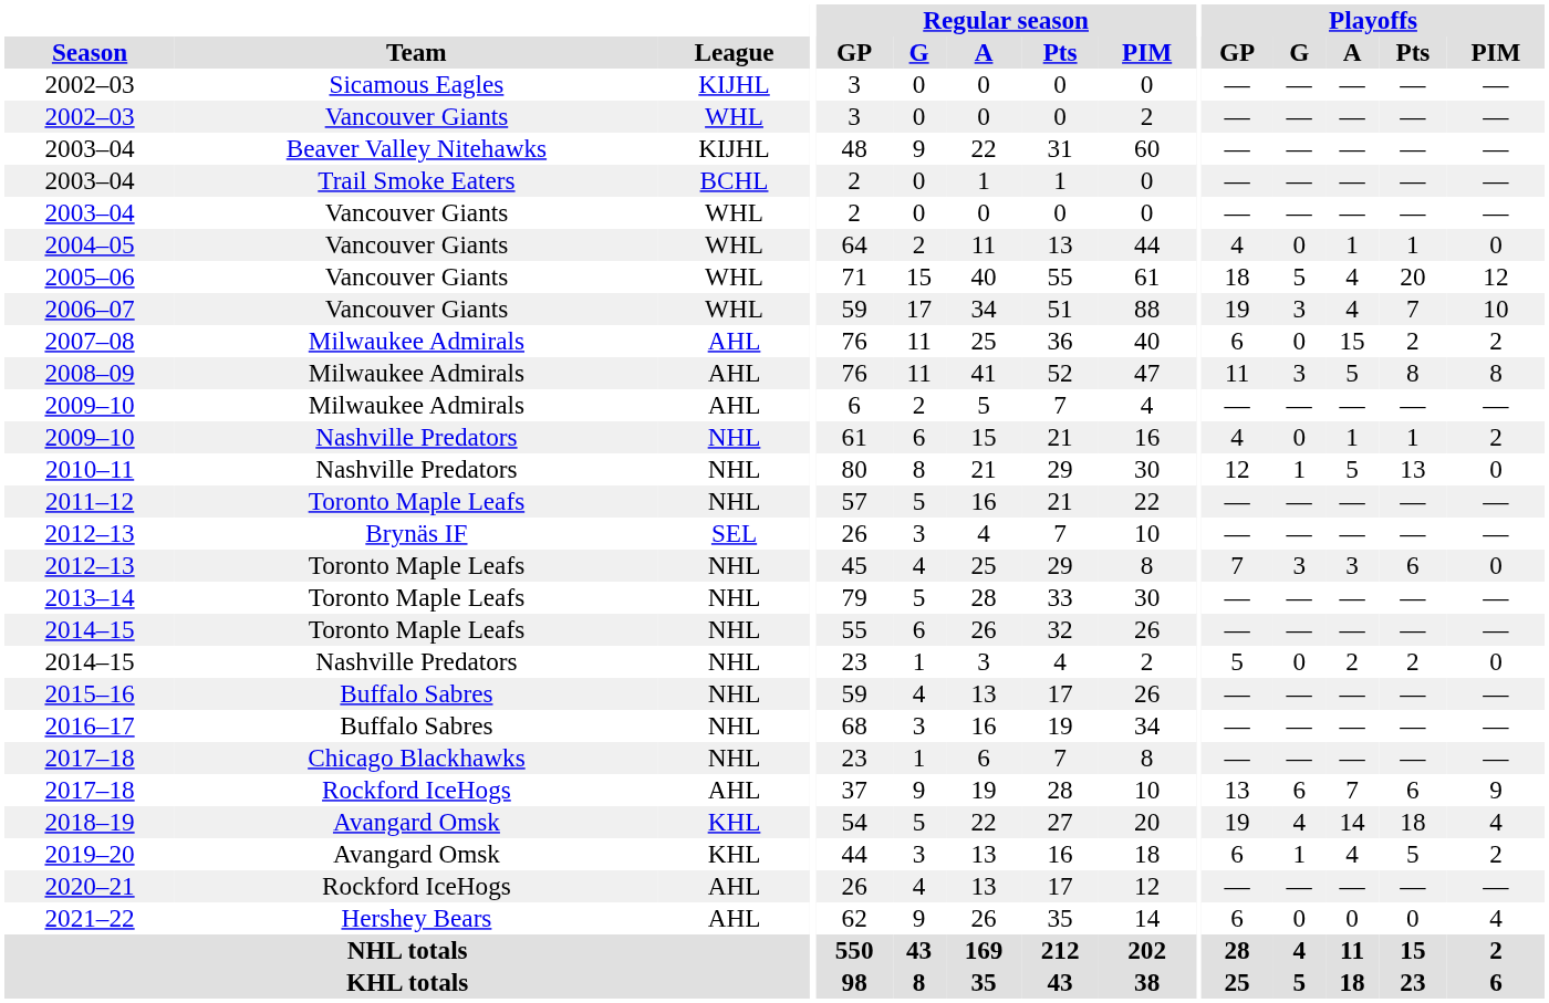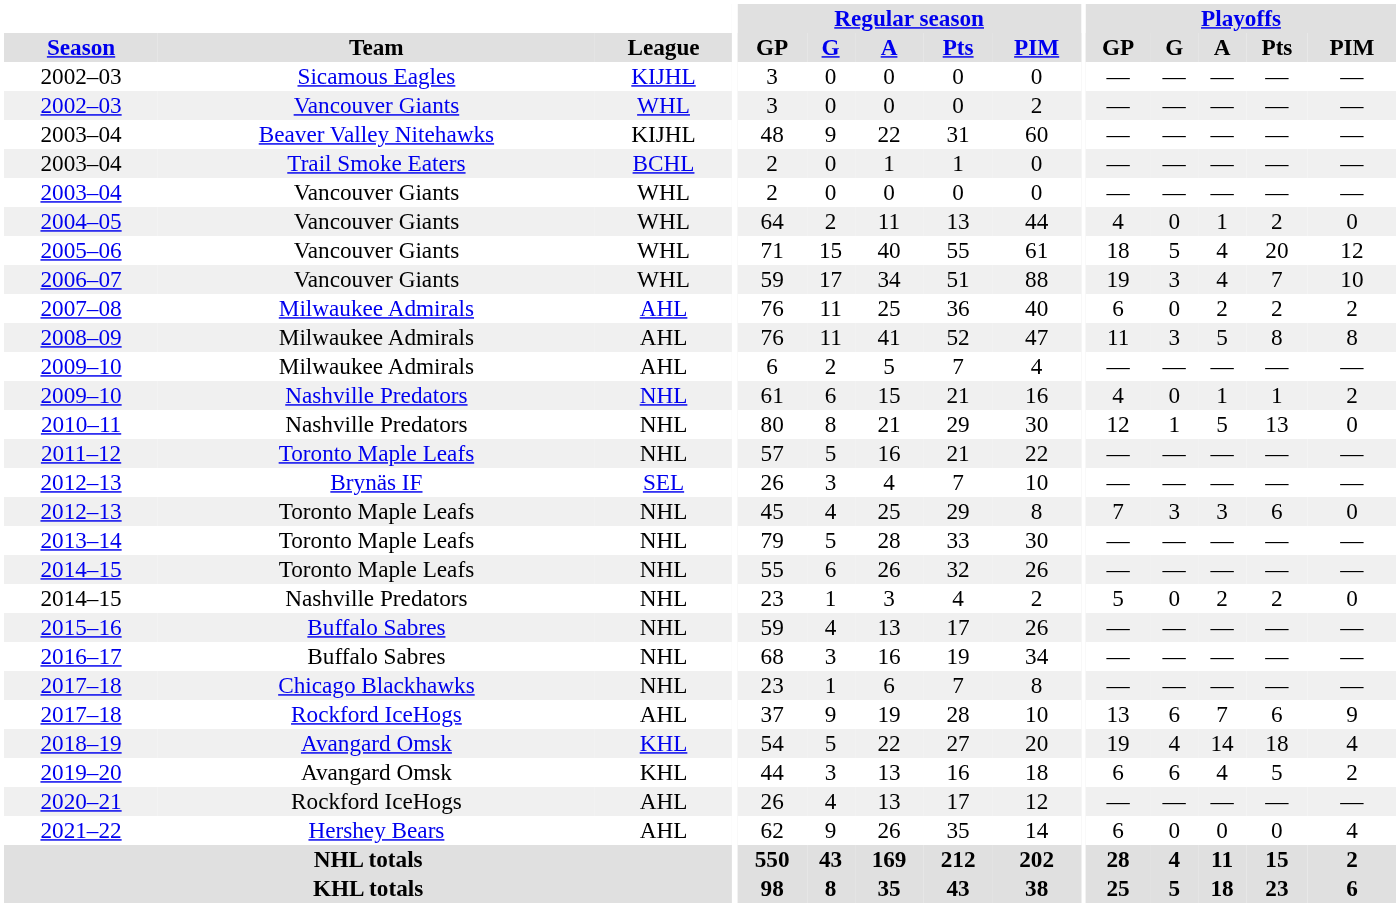2004–05 | Playoffs / Pts: 1 -> 2
2007–08 | Playoffs / A: 15 -> 2
2019–20 | Playoffs / G: 1 -> 6
